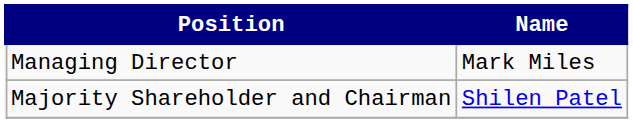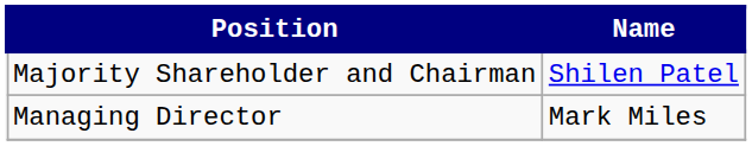rows swapped: Majority Shareholder and Chairman <-> Managing Director
